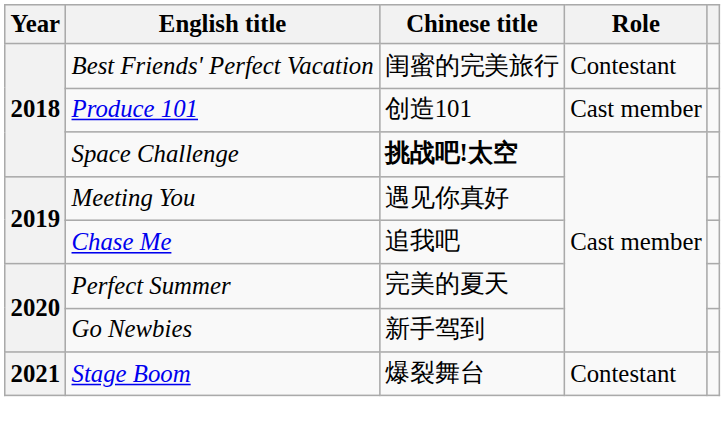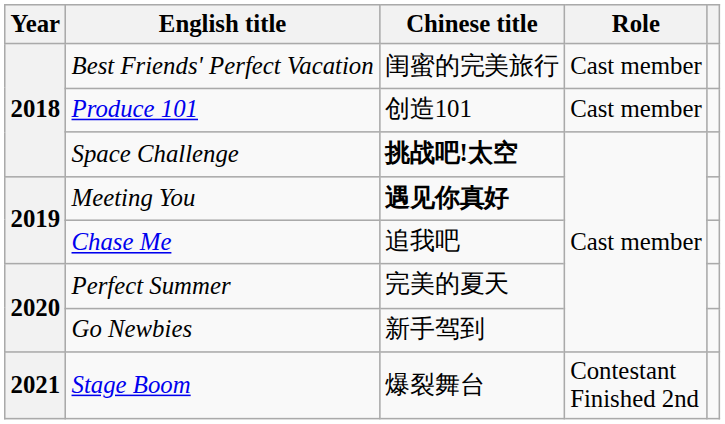Best Friends' Perfect Vacation | Role: Contestant -> Cast member
Meeting You | Chinese title: normal -> bold
Stage Boom | Role: Contestant -> Contestant Finished 2nd
